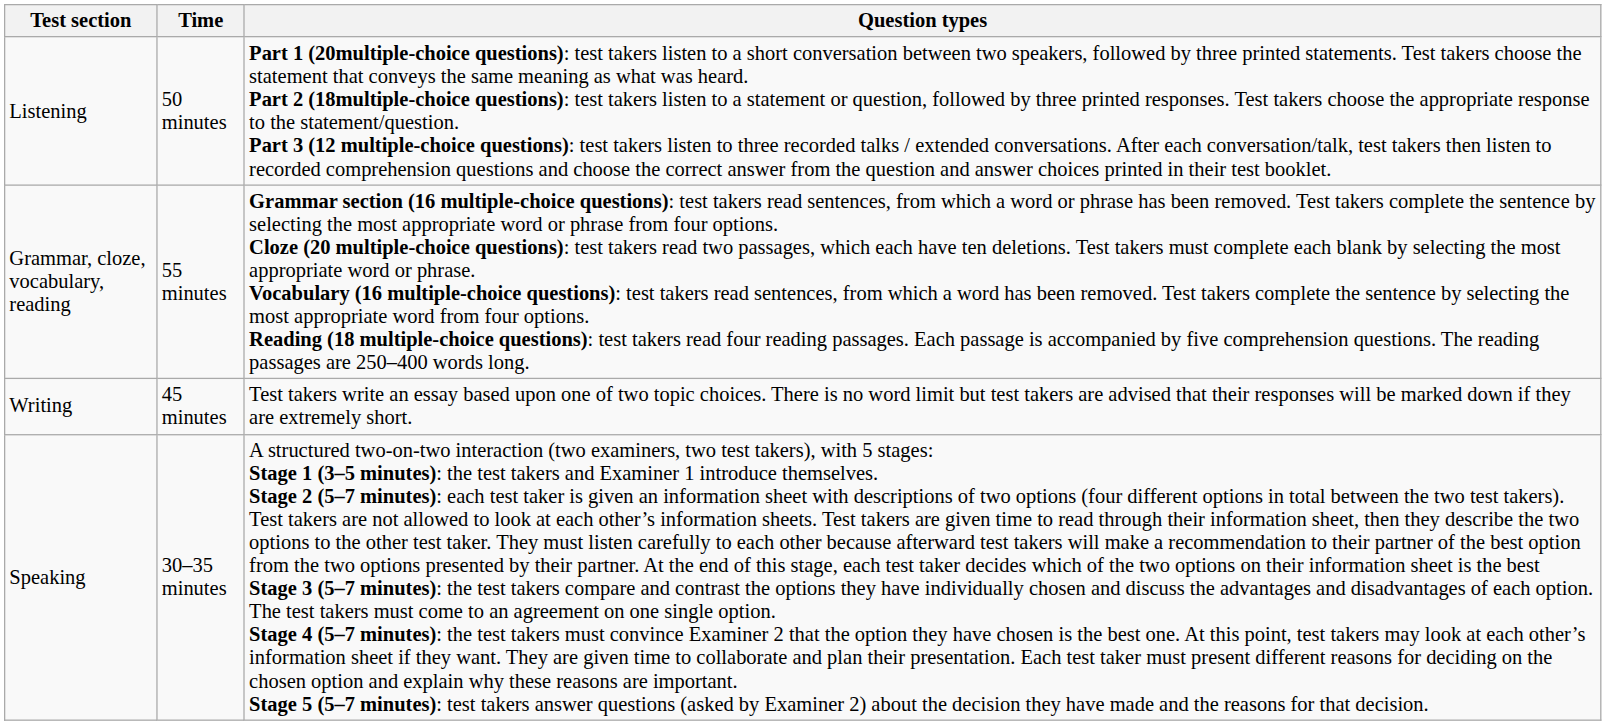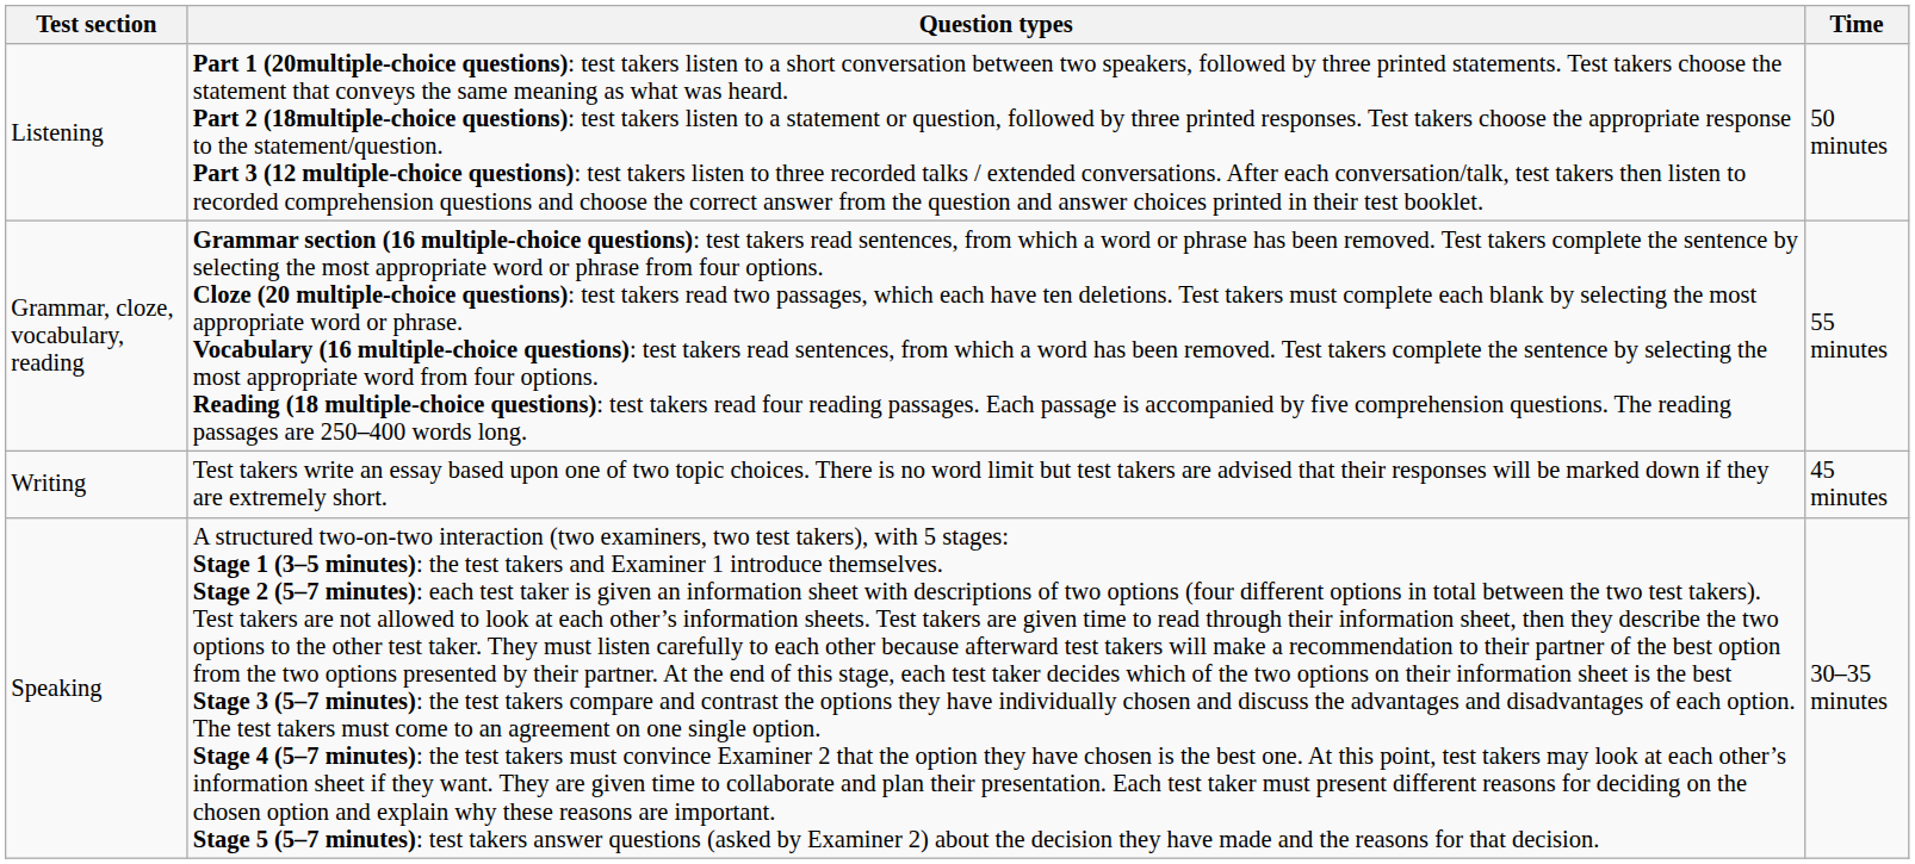columns swapped: Time <-> Question types
